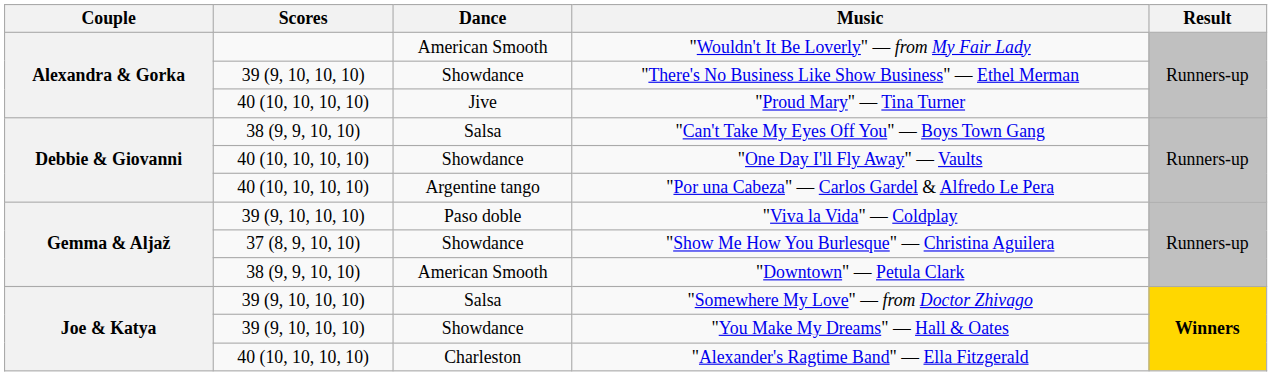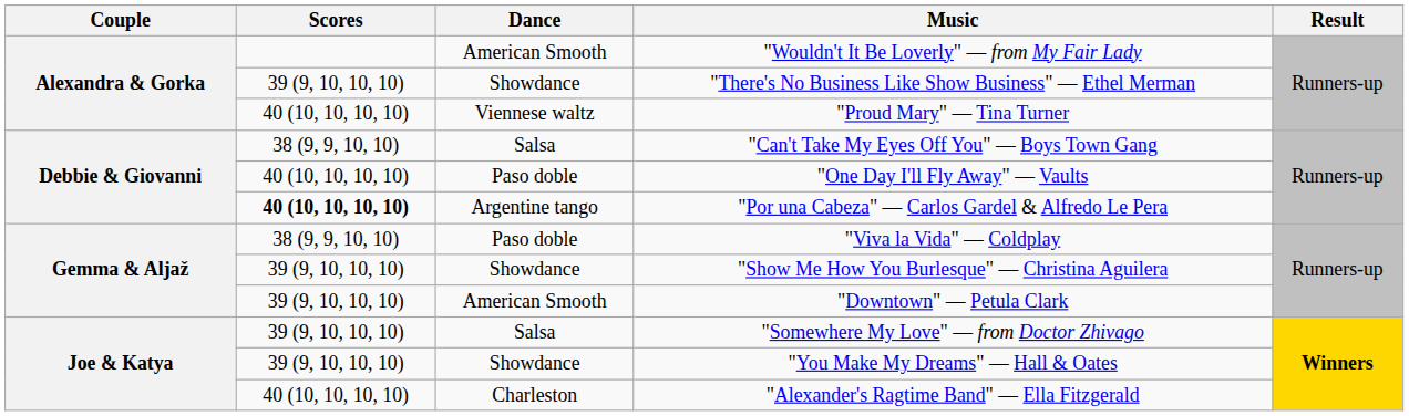"Proud Mary" — Tina Turner | Dance: Jive -> Viennese waltz
"One Day I'll Fly Away" — Vaults | Dance: Showdance -> Paso doble
"Por una Cabeza" — Carlos Gardel & Alfredo Le Pera | Scores: normal -> bold
"Viva la Vida" — Coldplay | Scores: 39 (9, 10, 10, 10) -> 38 (9, 9, 10, 10)
"Show Me How You Burlesque" — Christina Aguilera | Scores: 37 (8, 9, 10, 10) -> 39 (9, 10, 10, 10)
"Downtown" — Petula Clark | Scores: 38 (9, 9, 10, 10) -> 39 (9, 10, 10, 10)
